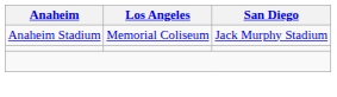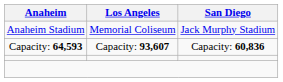+ row: Capacity: 64,593 | Capacity: 93,607 | Capacity: 60,836
